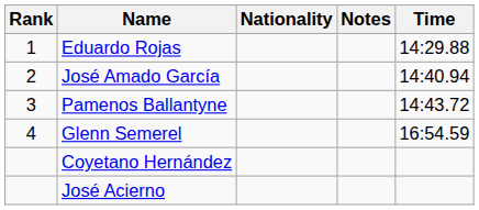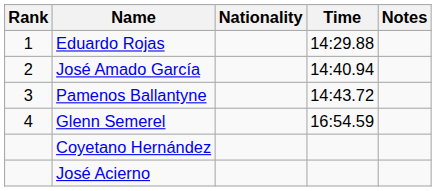columns swapped: Time <-> Notes
